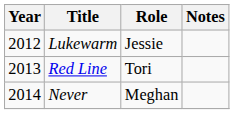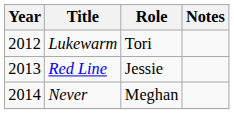Lukewarm | Role: Jessie -> Tori
Red Line | Role: Tori -> Jessie
